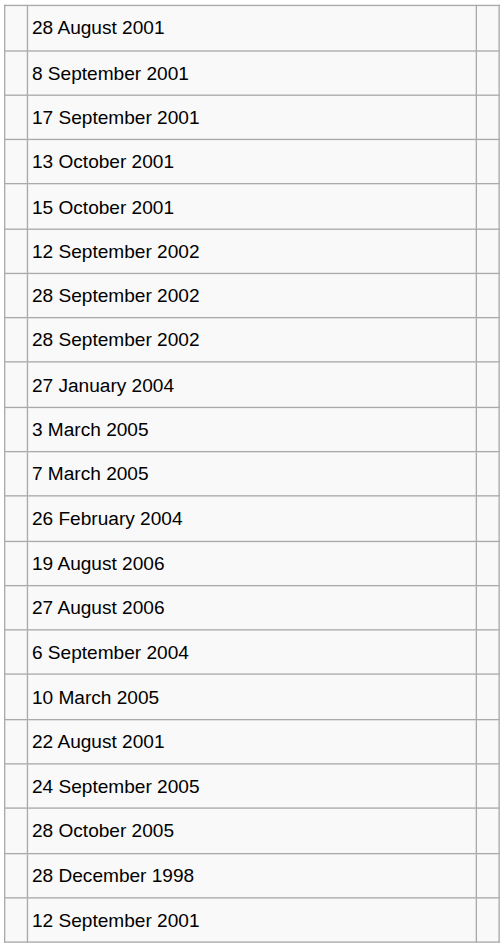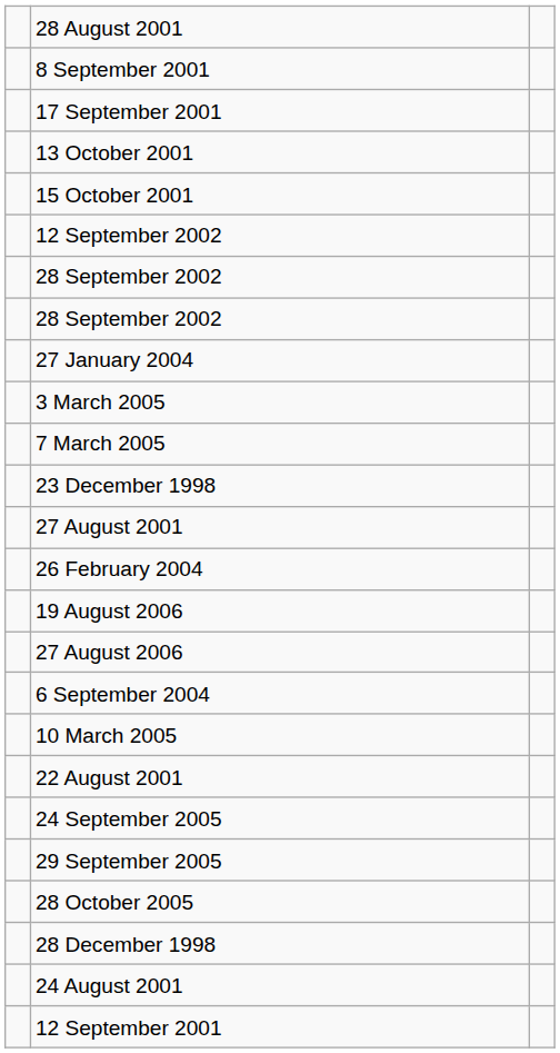+ row: 23 December 1998
+ row: 27 August 2001
+ row: 29 September 2005
+ row: 24 August 2001
